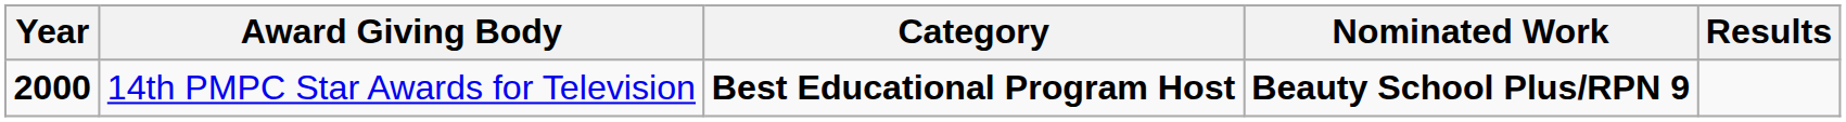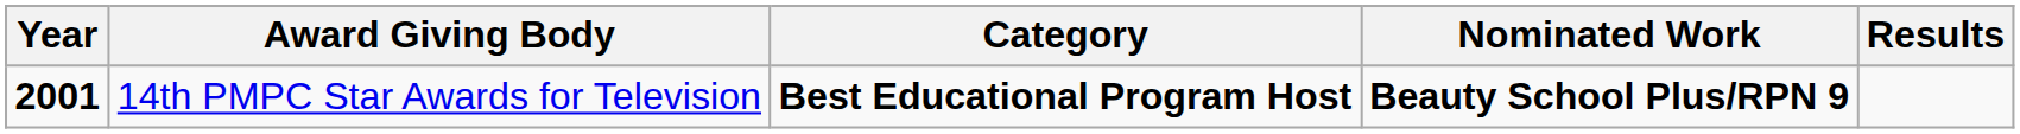14th PMPC Star Awards for Television | Year: 2000 -> 2001
